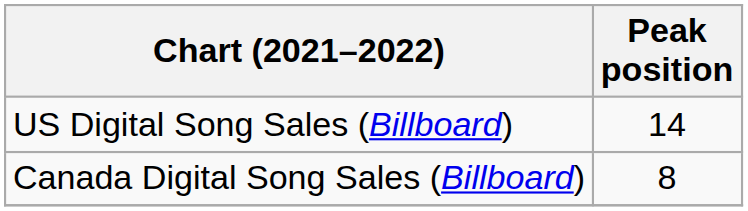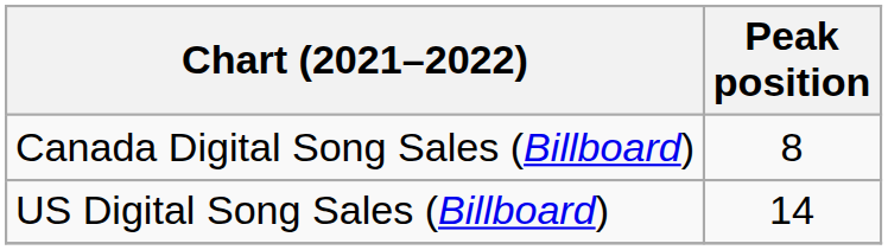rows swapped: Canada Digital Song Sales (Billboard) <-> US Digital Song Sales (Billboard)
